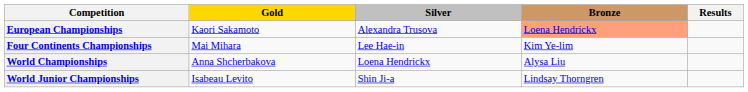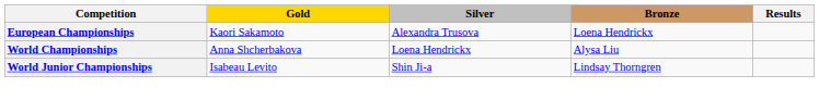European Championships | Bronze: lightsalmon background -> no background
- row: Four Continents Championships | Mai Mihara | Lee Hae-in | Kim Ye-lim
